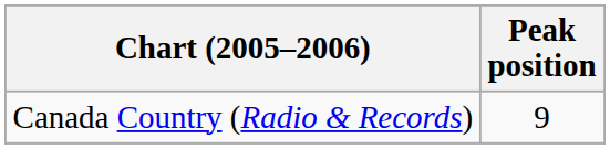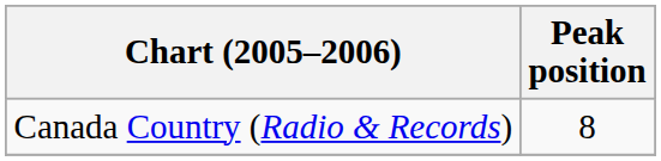Canada Country (Radio & Records) | Peak position: 9 -> 8
